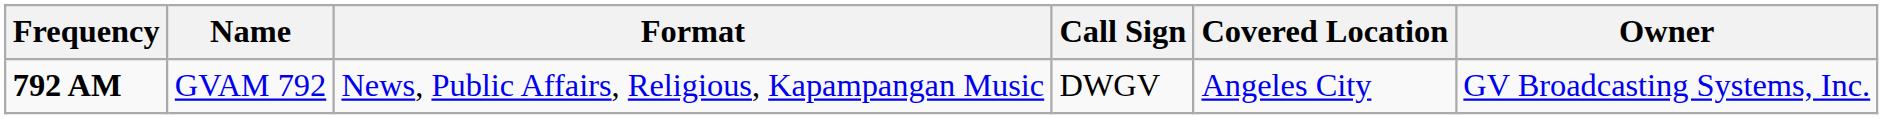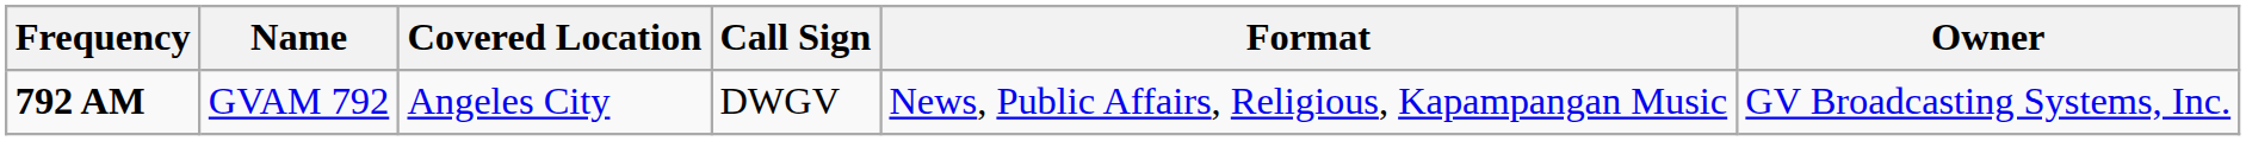columns swapped: Format <-> Covered Location
